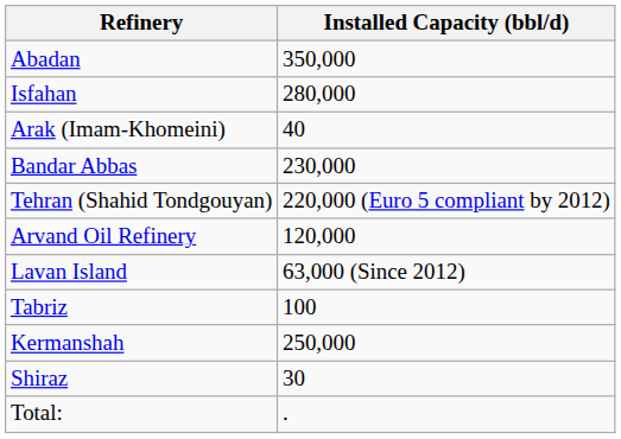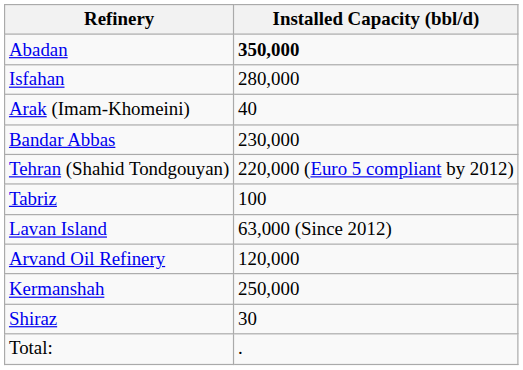Abadan | Installed Capacity (bbl/d): normal -> bold
rows swapped: Arvand Oil Refinery <-> Tabriz
